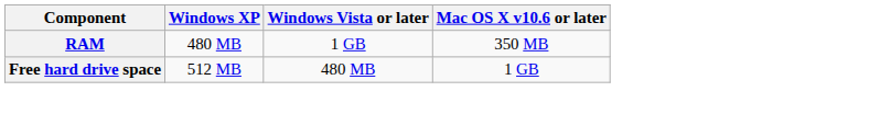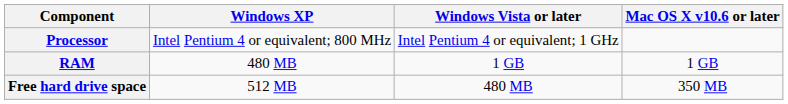+ row: Processor | Intel Pentium 4 or equivalent; 800 MHz | Intel Pentium 4 or equivalent; 1 GHz
RAM | Mac OS X v10.6 or later: 350 MB -> 1 GB
Free hard drive space | Mac OS X v10.6 or later: 1 GB -> 350 MB
